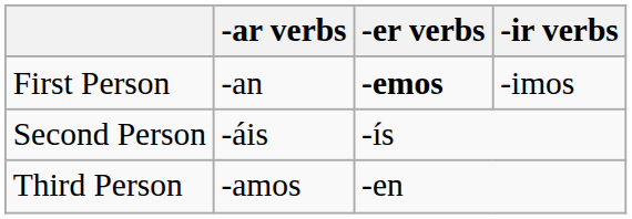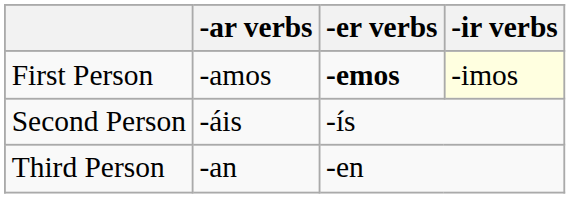First Person | -ar verbs: -an -> -amos
First Person | -ir verbs: no background -> lightyellow background
Third Person | -ar verbs: -amos -> -an
